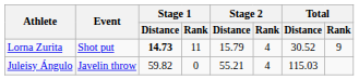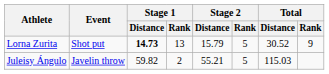Lorna Zurita | Stage 1 / Rank: 11 -> 13
Lorna Zurita | Stage 2 / Rank: 4 -> 5
Juleisy Ángulo | Stage 1 / Rank: 0 -> 2
Juleisy Ángulo | Stage 2 / Rank: 4 -> 5
